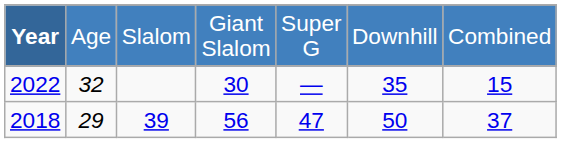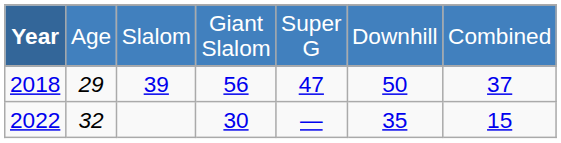rows swapped: 2018 <-> 2022
